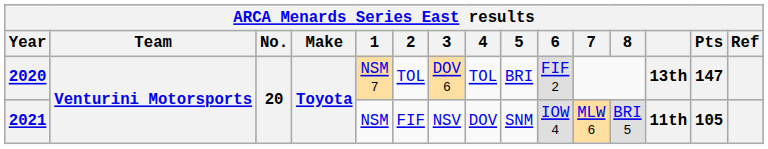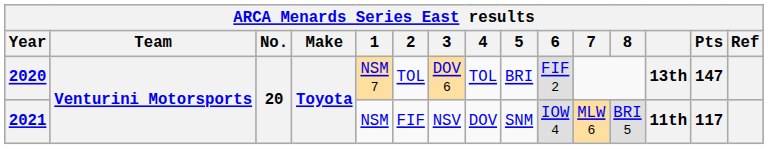2021 | Pts: 105 -> 117
